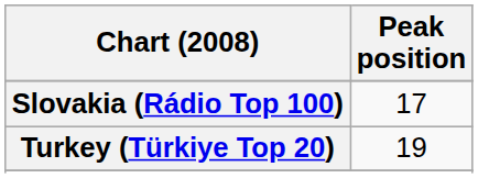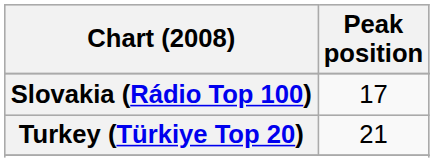Turkey (Türkiye Top 20) | Peak position: 19 -> 21
